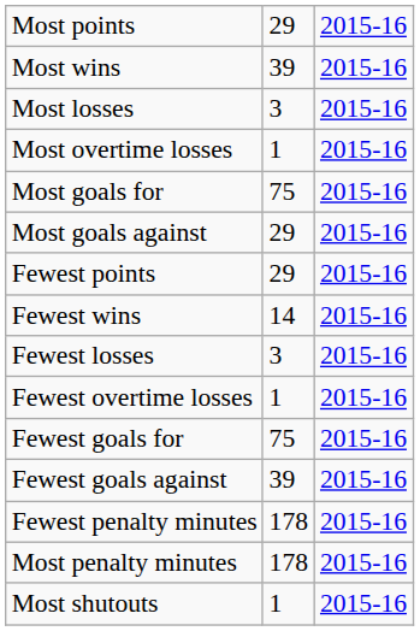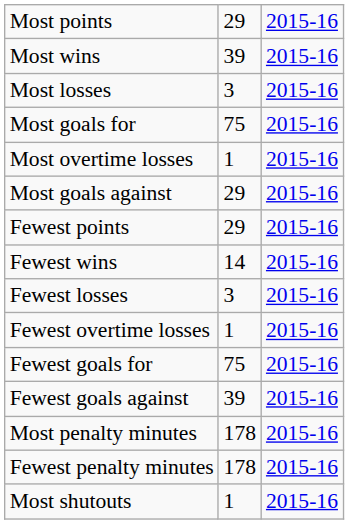rows swapped: Most overtime losses <-> Most goals for
rows swapped: Most penalty minutes <-> Fewest penalty minutes
